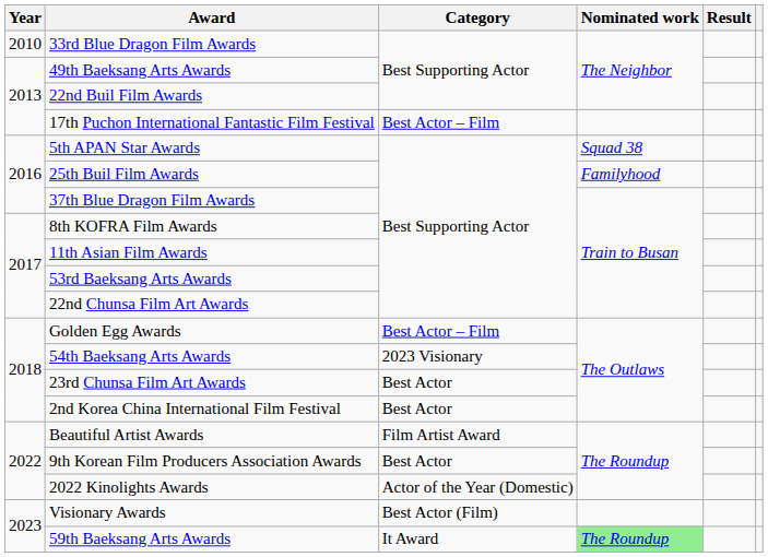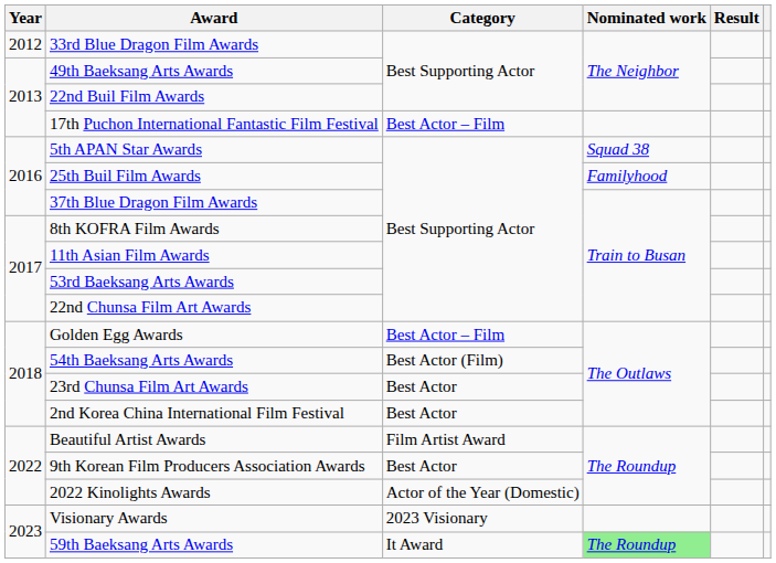33rd Blue Dragon Film Awards | Year: 2010 -> 2012
54th Baeksang Arts Awards | Category: 2023 Visionary -> Best Actor (Film)
Visionary Awards | Category: Best Actor (Film) -> 2023 Visionary
